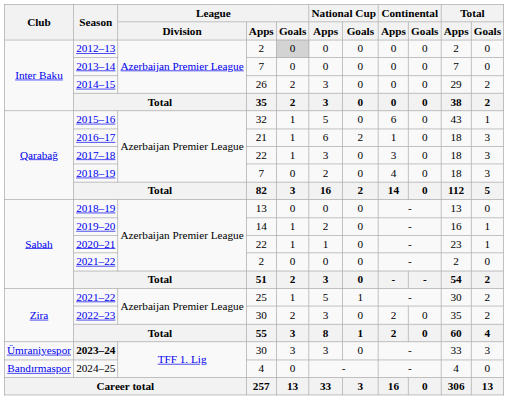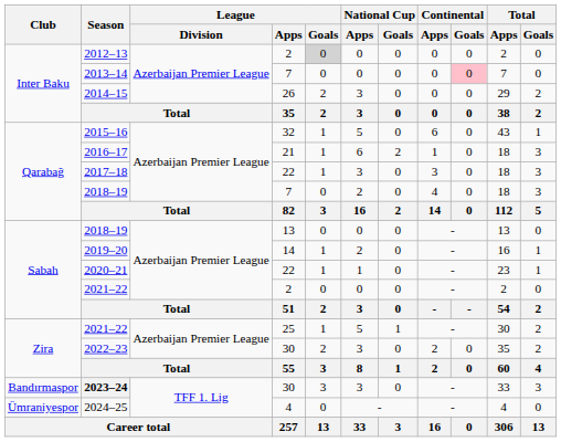2013–14 | Continental / Goals: no background -> pink background
2023–24 | Club: Ümraniyespor -> Bandırmaspor
2024–25 | Club: Bandırmaspor -> Ümraniyespor
